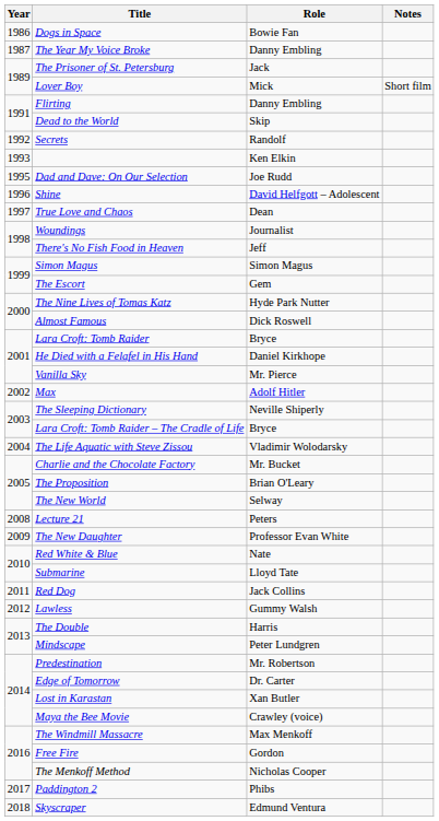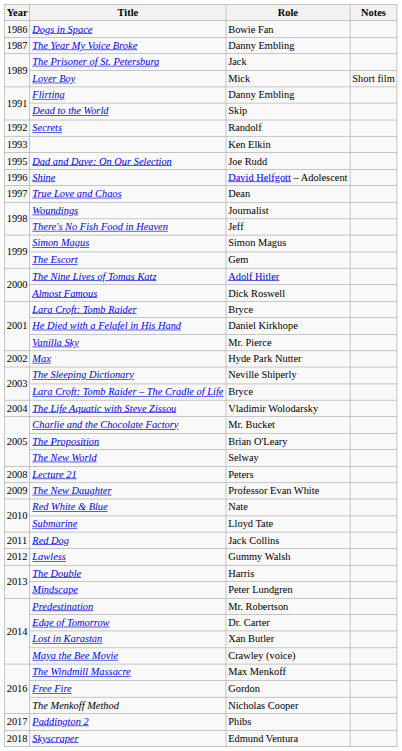The Nine Lives of Tomas Katz | Role: Hyde Park Nutter -> Adolf Hitler
Max | Role: Adolf Hitler -> Hyde Park Nutter
